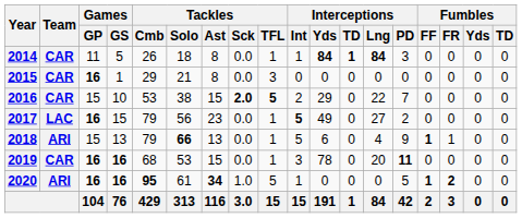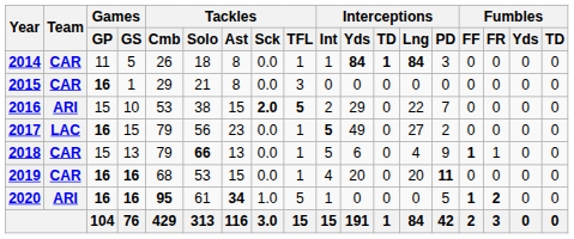2016 | Team: CAR -> ARI
2018 | Team: ARI -> CAR
2019 | Interceptions / Int: 3 -> 4
2019 | Interceptions / Yds: 78 -> 20
